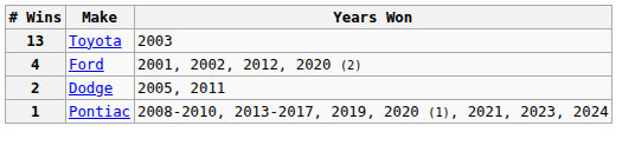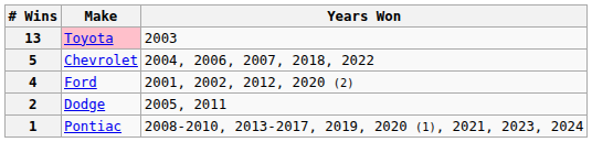13 | Make: no background -> pink background
+ row: 5 | Chevrolet | 2004, 2006, 2007, 2018, 2022
